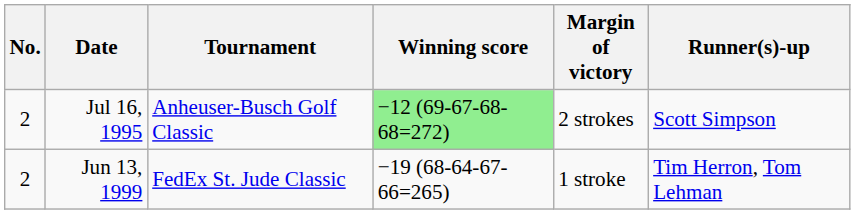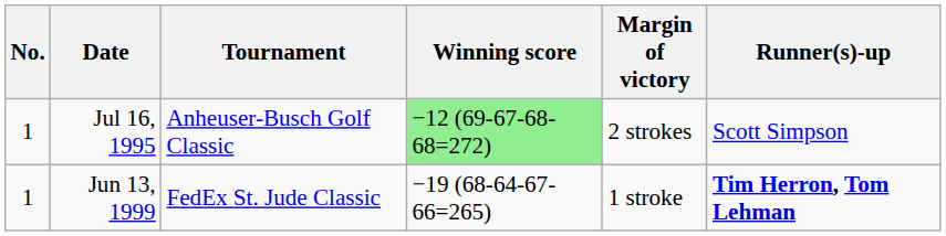Jul 16, 1995 | No.: 2 -> 1
Jun 13, 1999 | No.: 2 -> 1
Jun 13, 1999 | Runner(s)-up: normal -> bold
